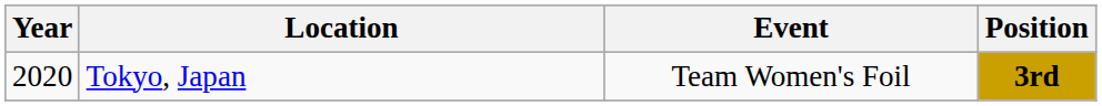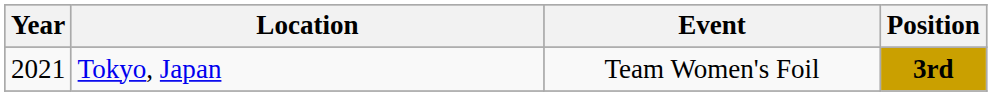Tokyo, Japan | Year: 2020 -> 2021
